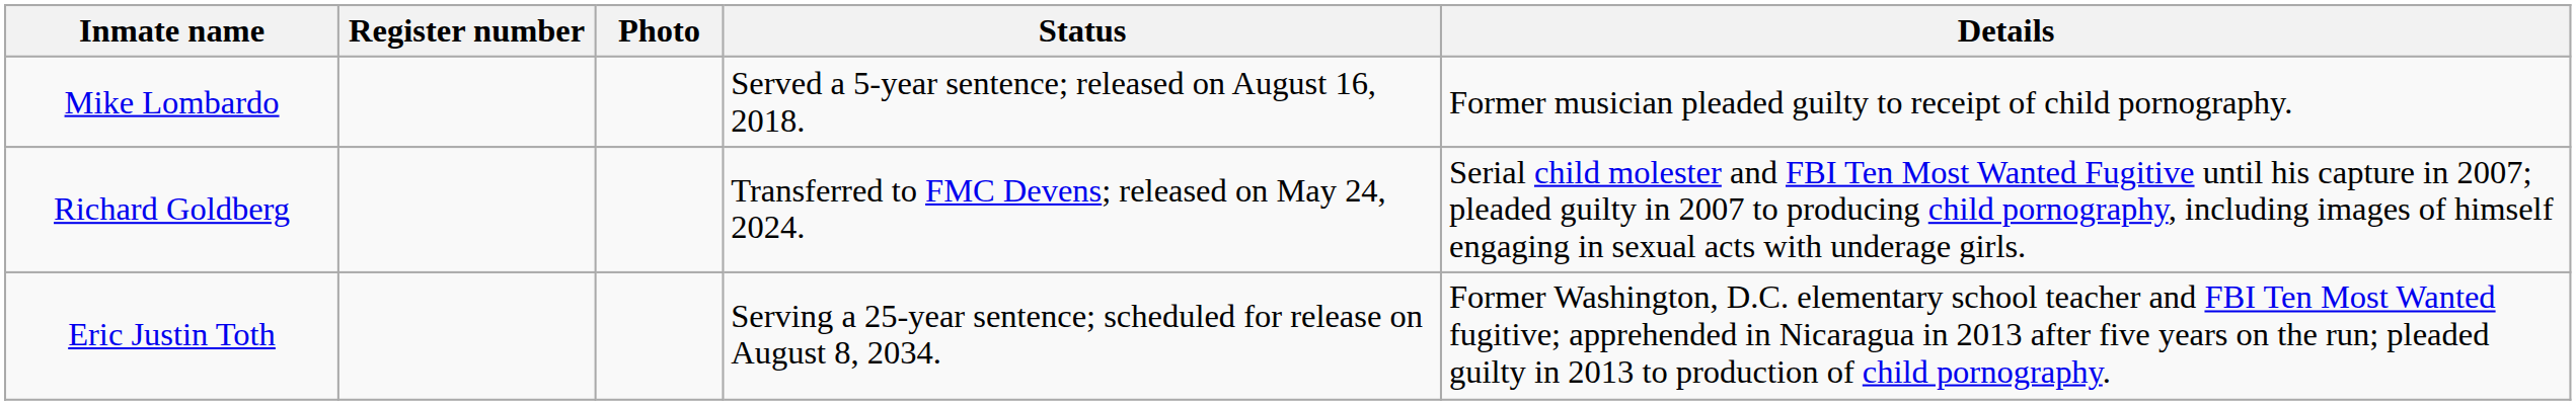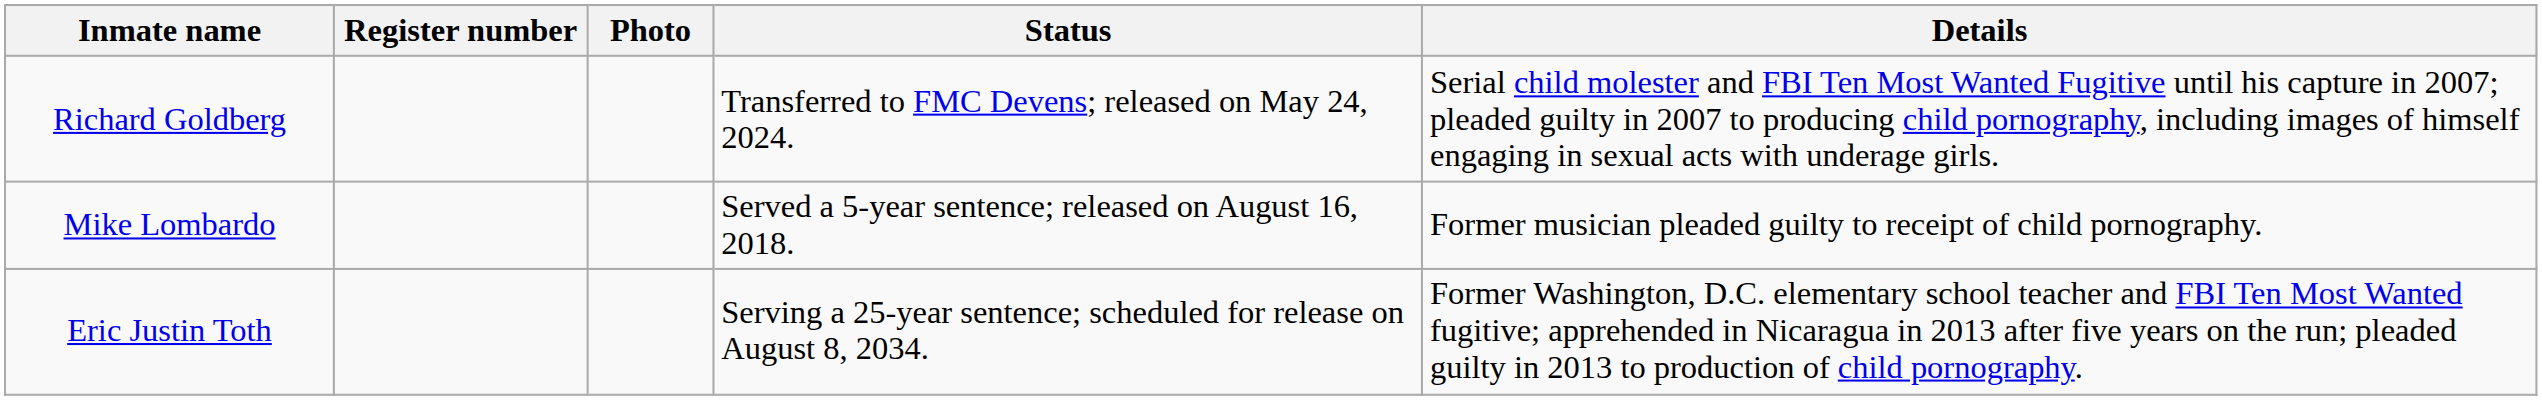rows swapped: Richard Goldberg <-> Mike Lombardo
